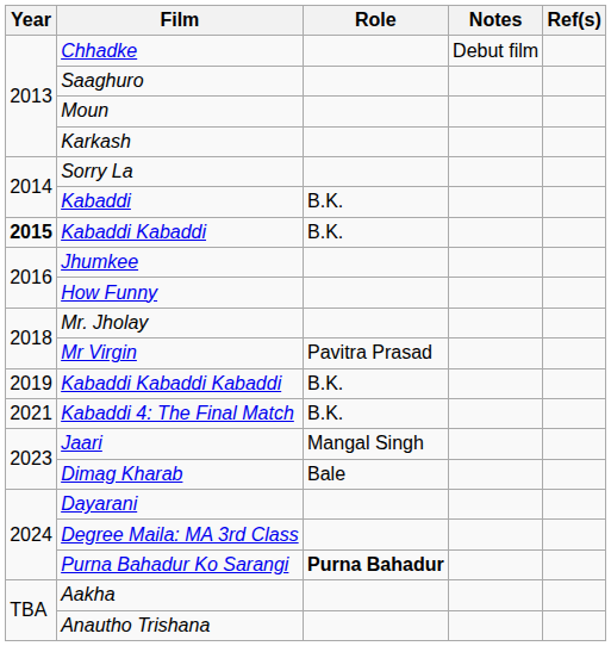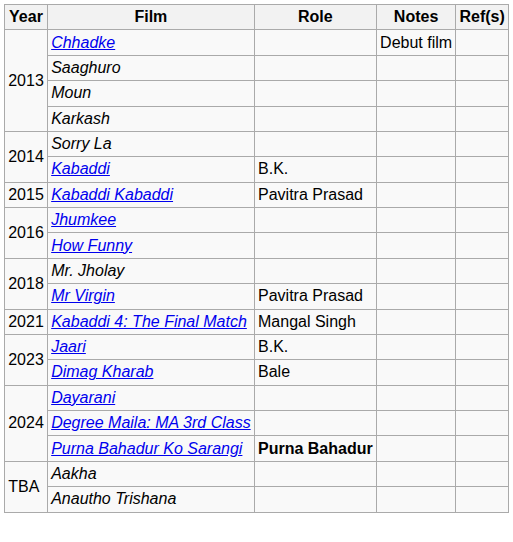Kabaddi Kabaddi | Year: bold -> normal
Kabaddi Kabaddi | Role: B.K. -> Pavitra Prasad
- row: 2019 | Kabaddi Kabaddi Kabaddi | B.K.
Kabaddi 4: The Final Match | Role: B.K. -> Mangal Singh
Jaari | Role: Mangal Singh -> B.K.
